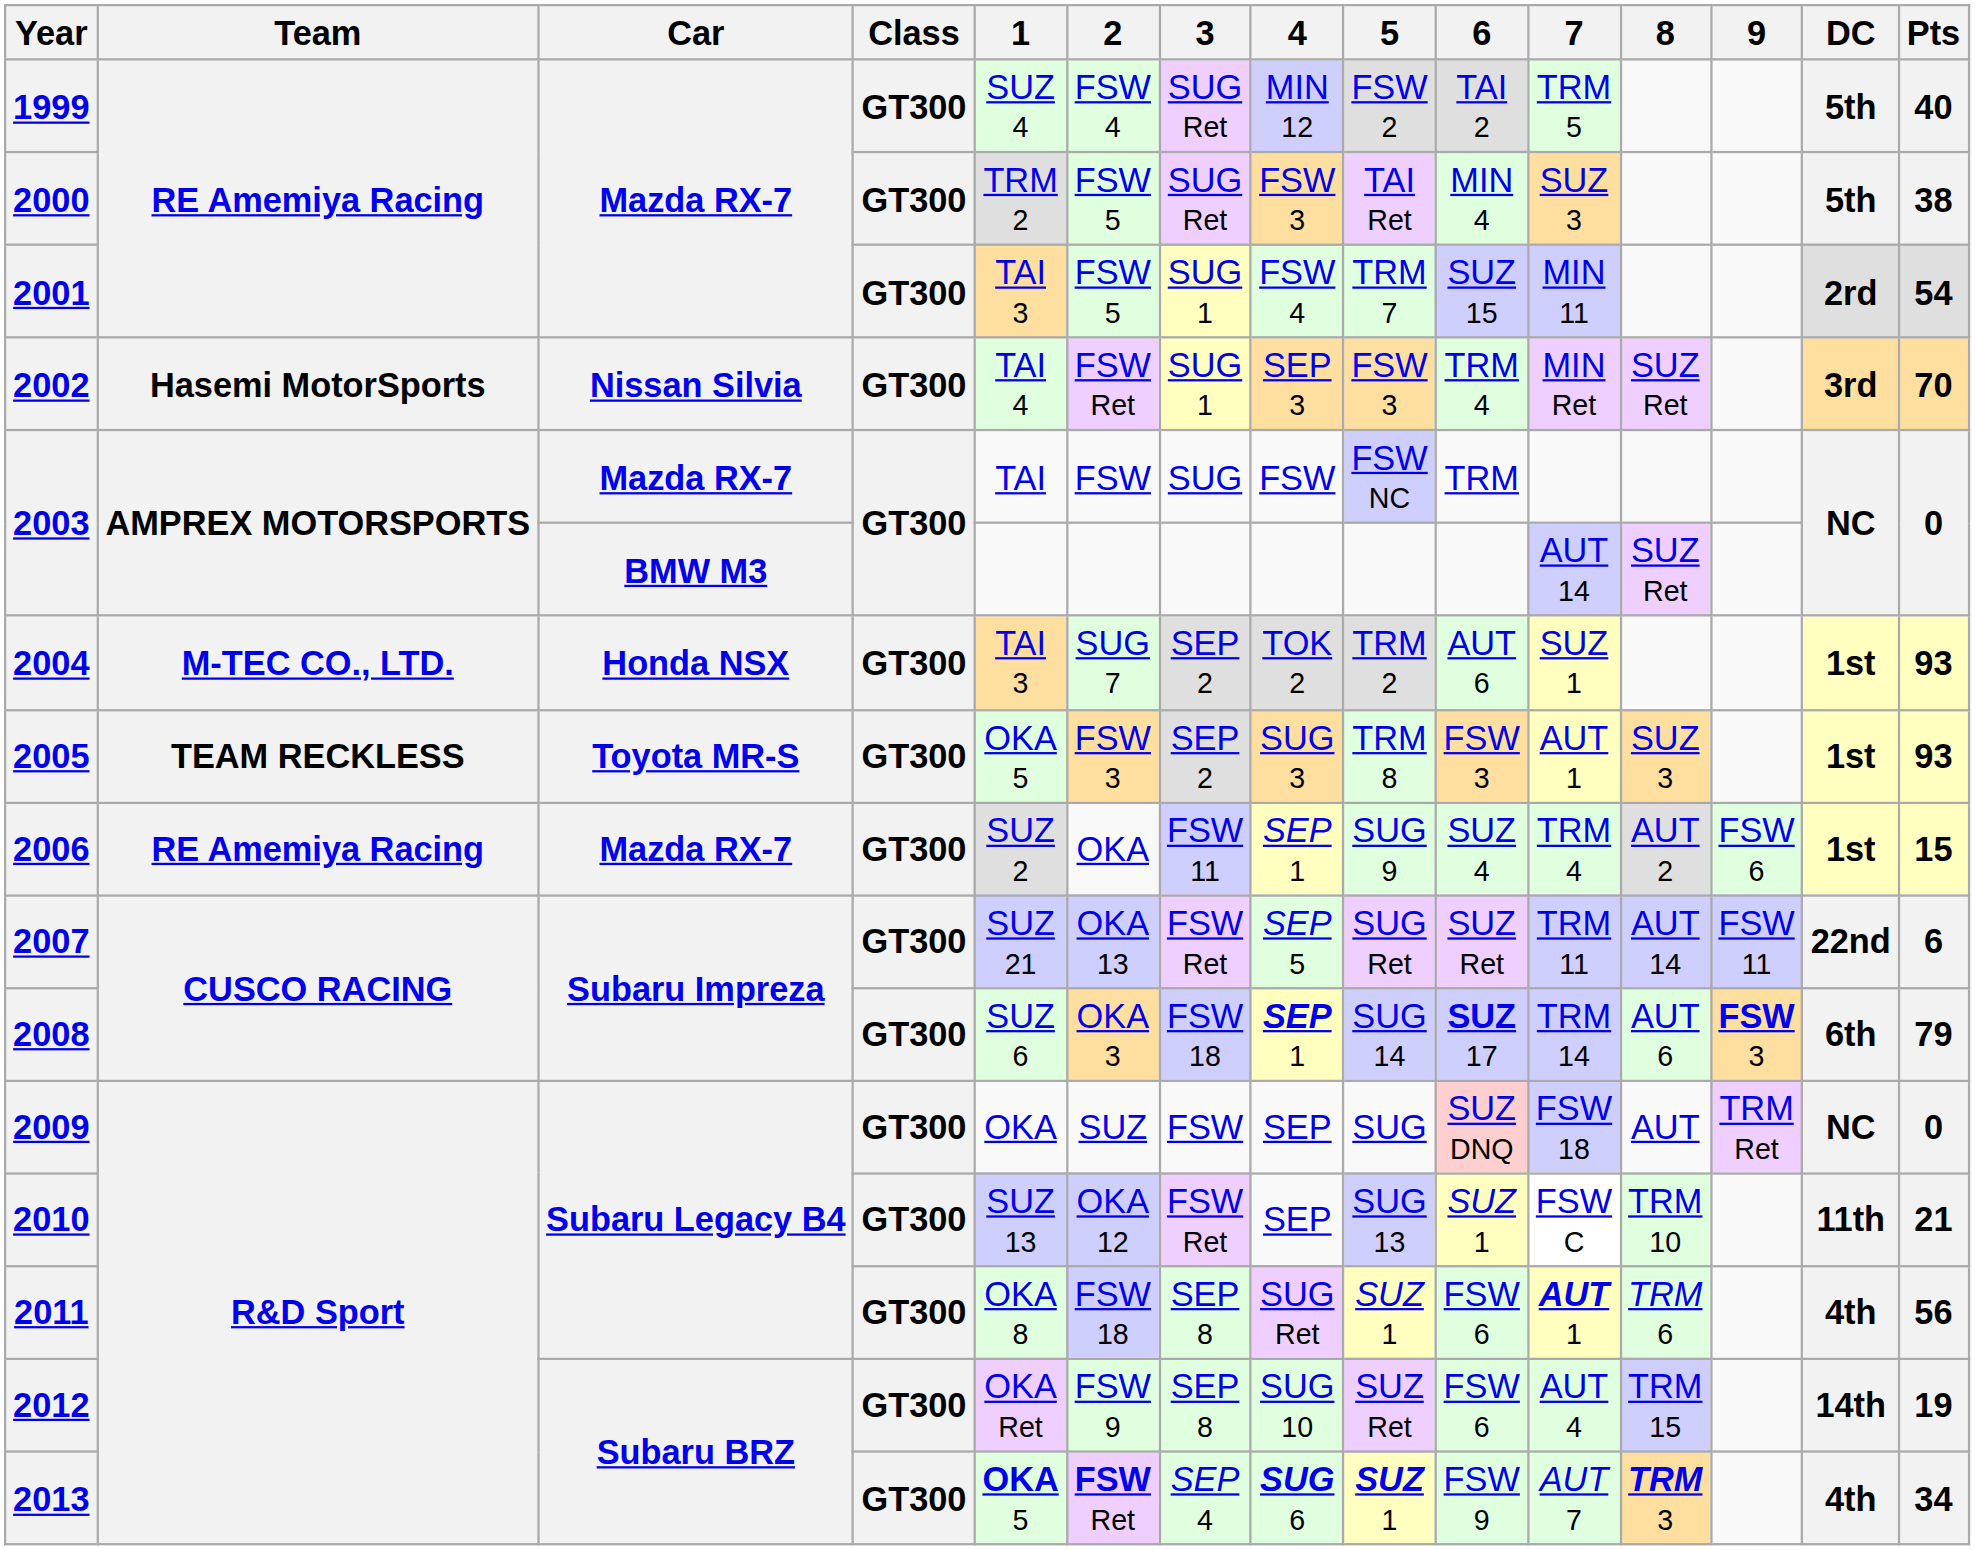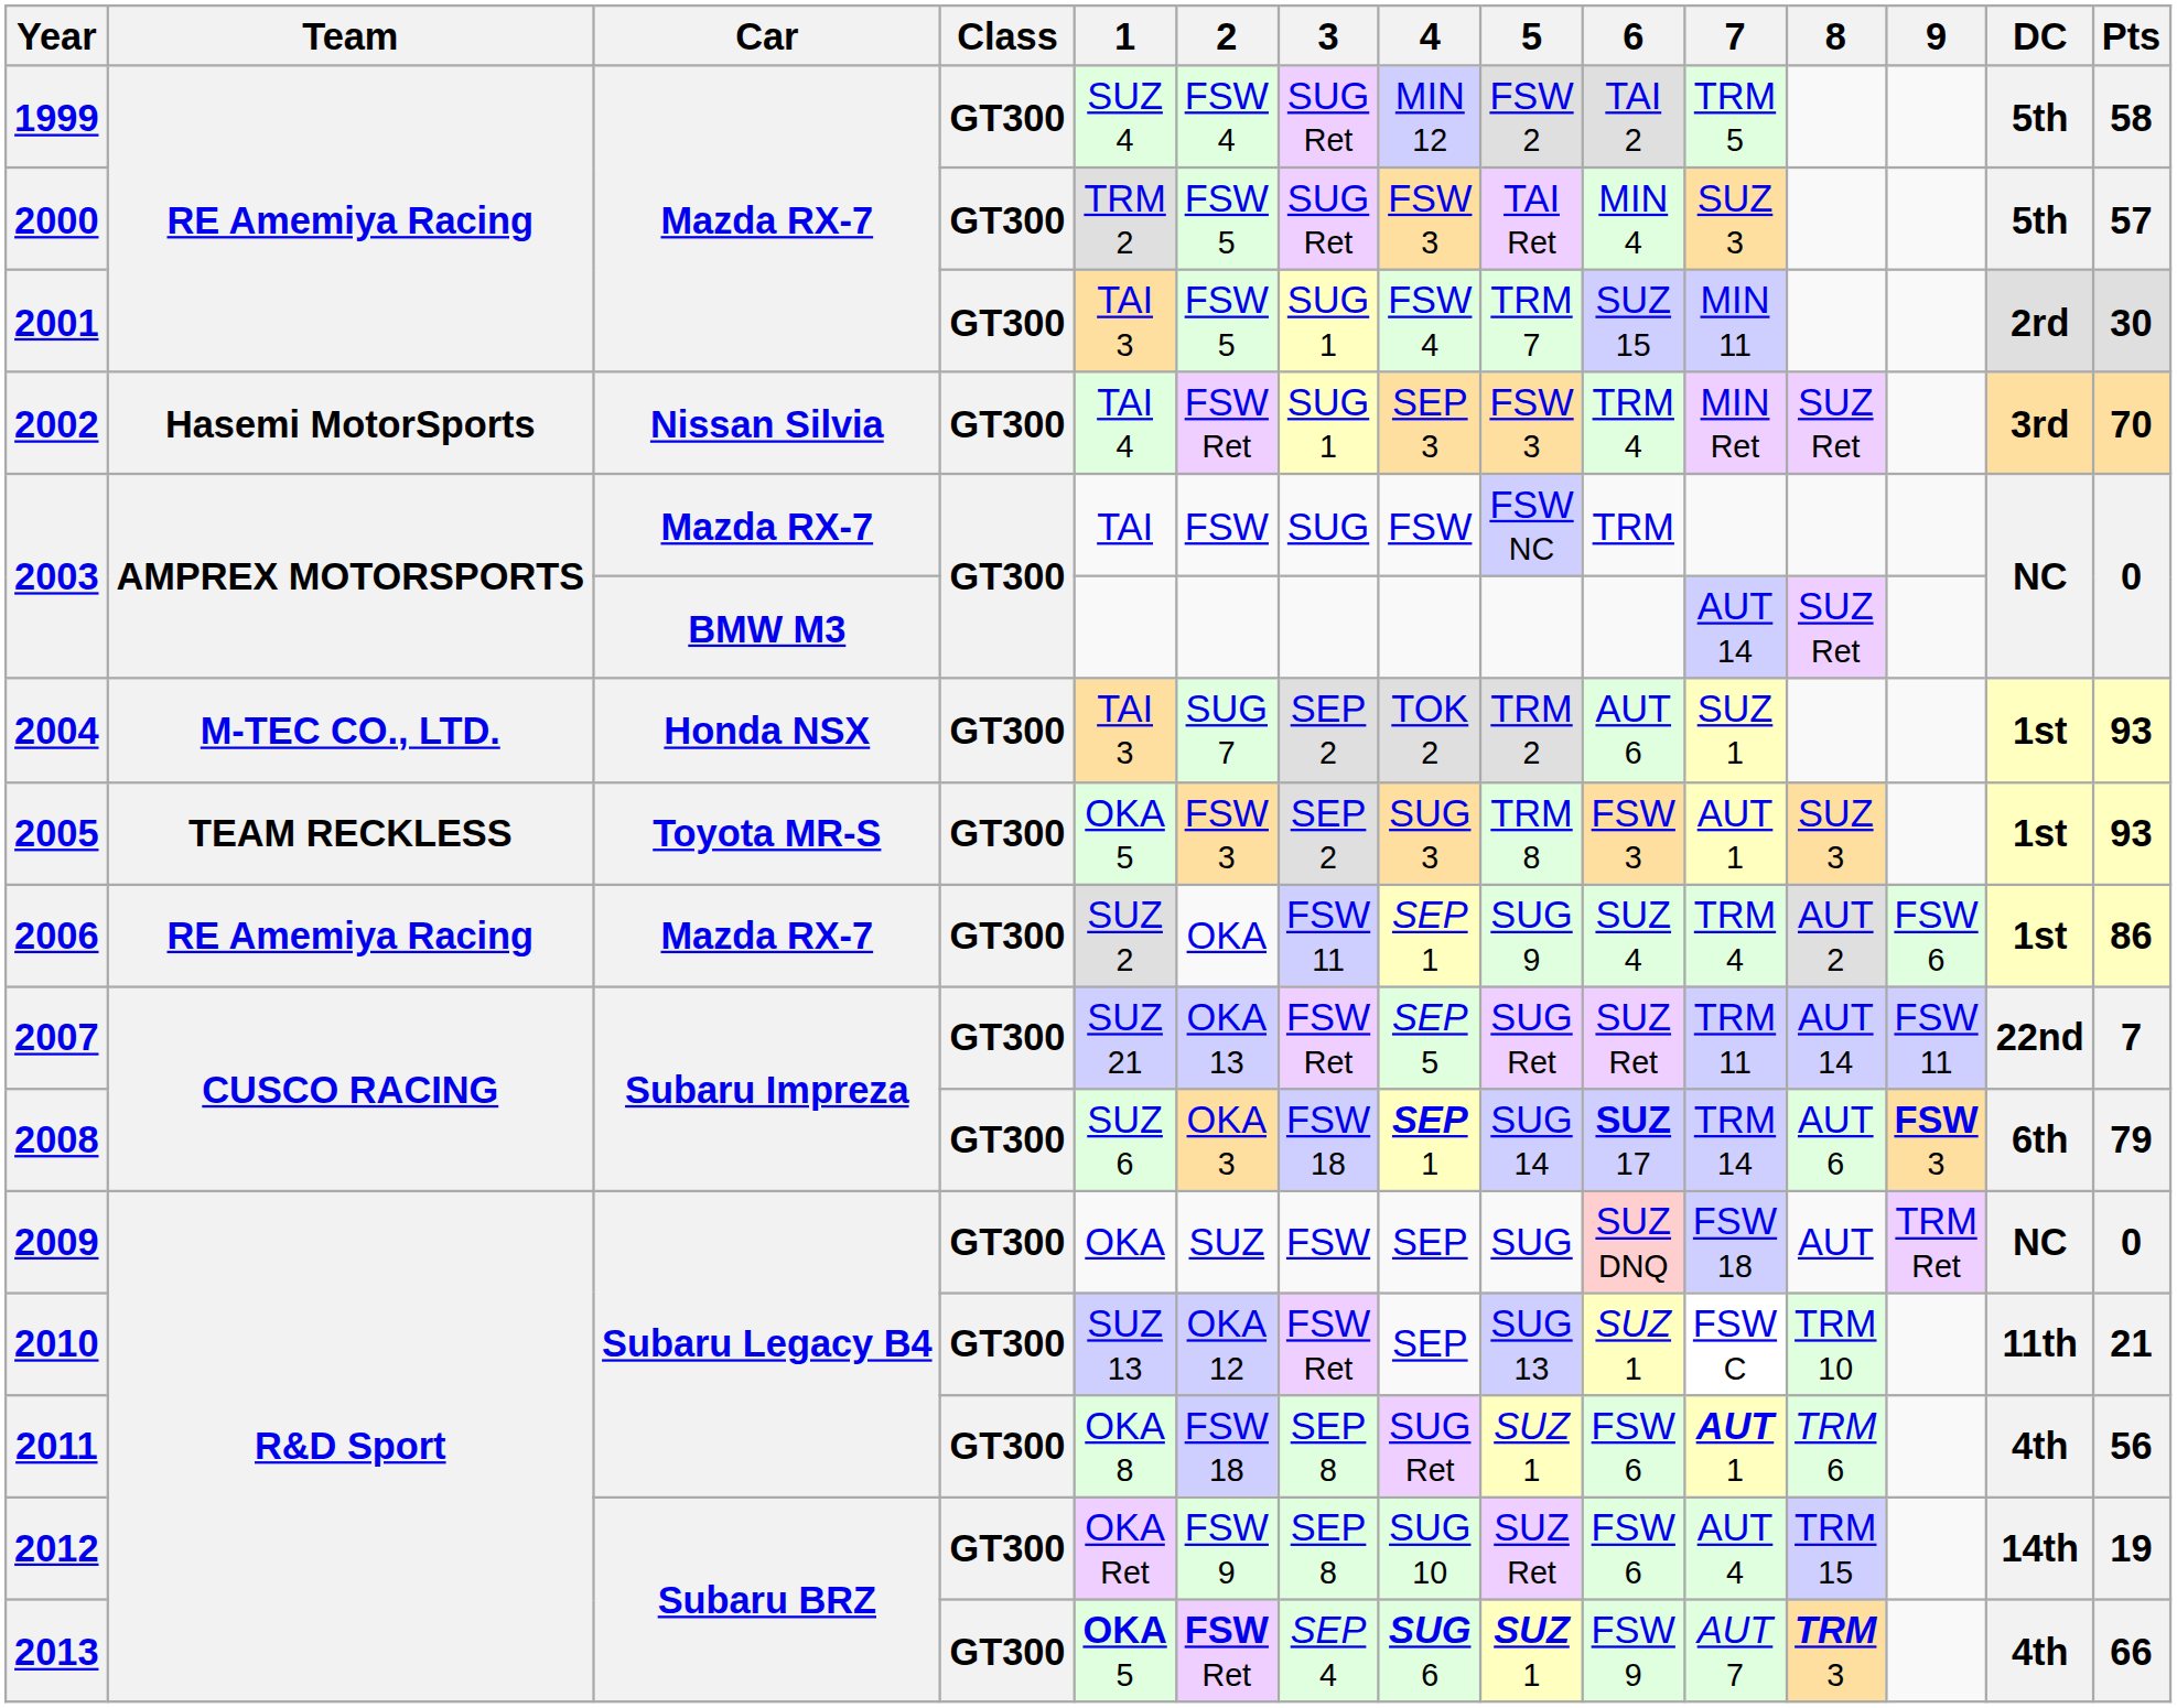1999 | Pts: 40 -> 58
2000 | Pts: 38 -> 57
2001 | Pts: 54 -> 30
2006 | Pts: 15 -> 86
2007 | Pts: 6 -> 7
2013 | Pts: 34 -> 66
